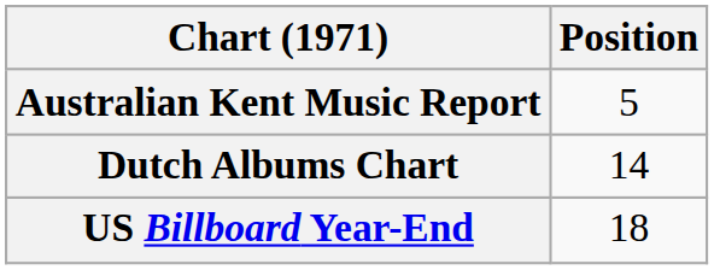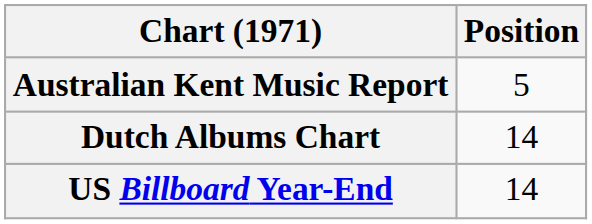US Billboard Year-End | Position: 18 -> 14
